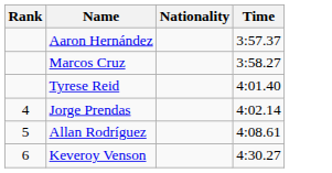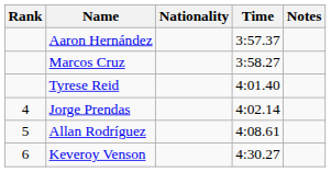+ column: Notes
